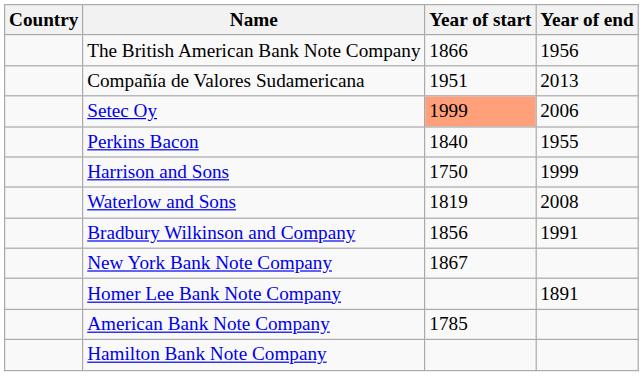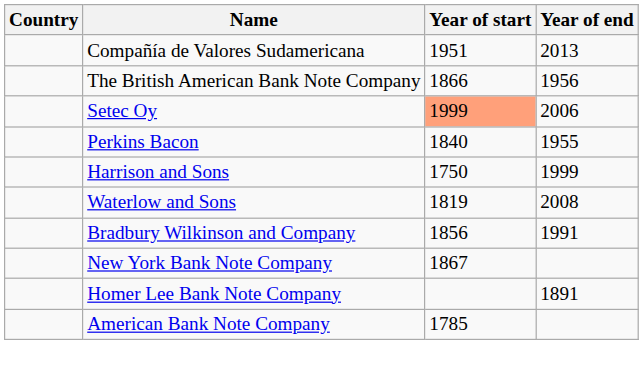rows swapped: Compañía de Valores Sudamericana <-> The British American Bank Note Company
- row: Hamilton Bank Note Company
